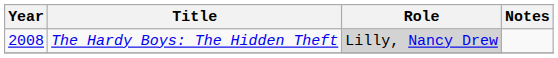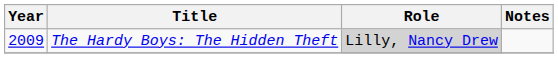The Hardy Boys: The Hidden Theft | Year: 2008 -> 2009
